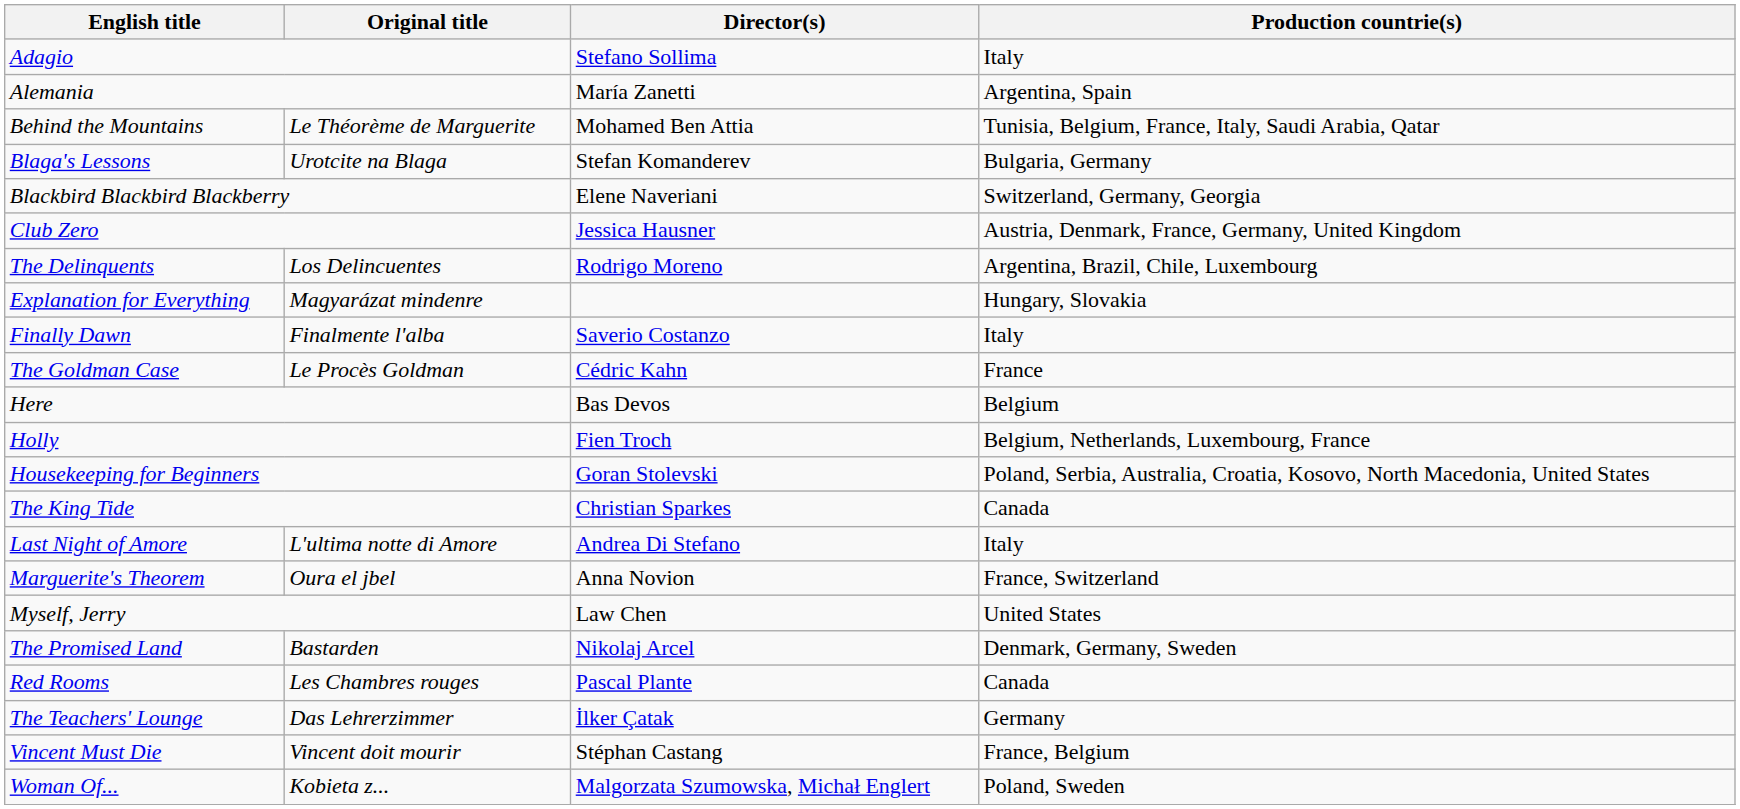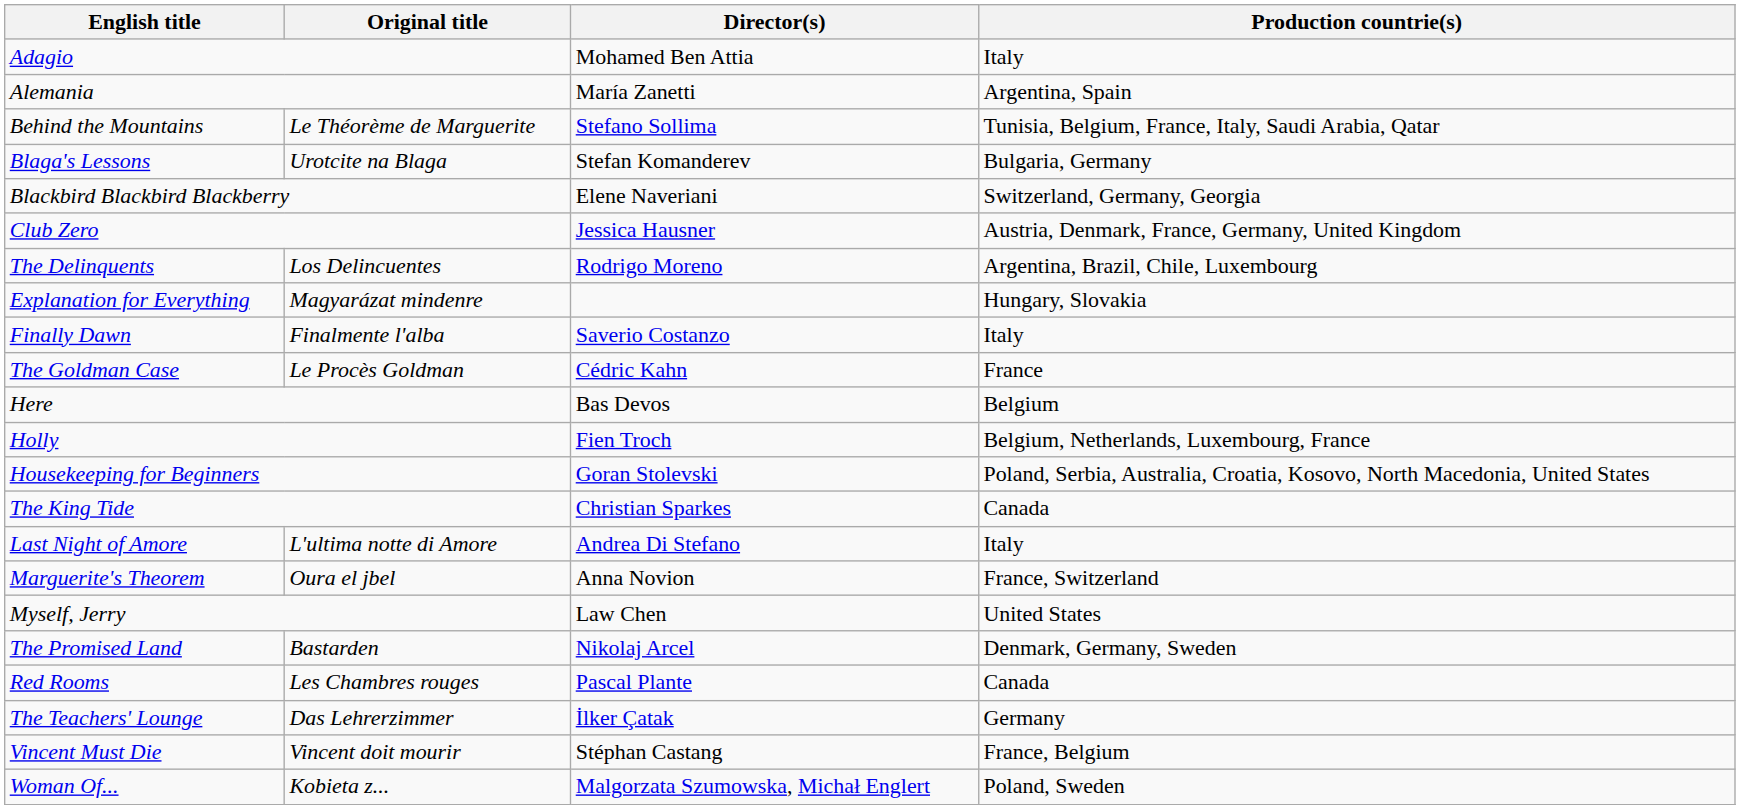Adagio | Director(s): Stefano Sollima -> Mohamed Ben Attia
Behind the Mountains | Director(s): Mohamed Ben Attia -> Stefano Sollima
